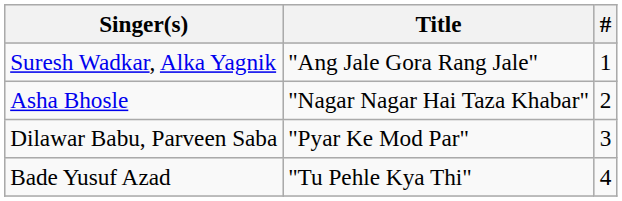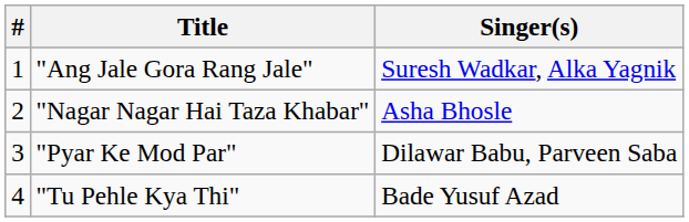columns swapped: # <-> Singer(s)
